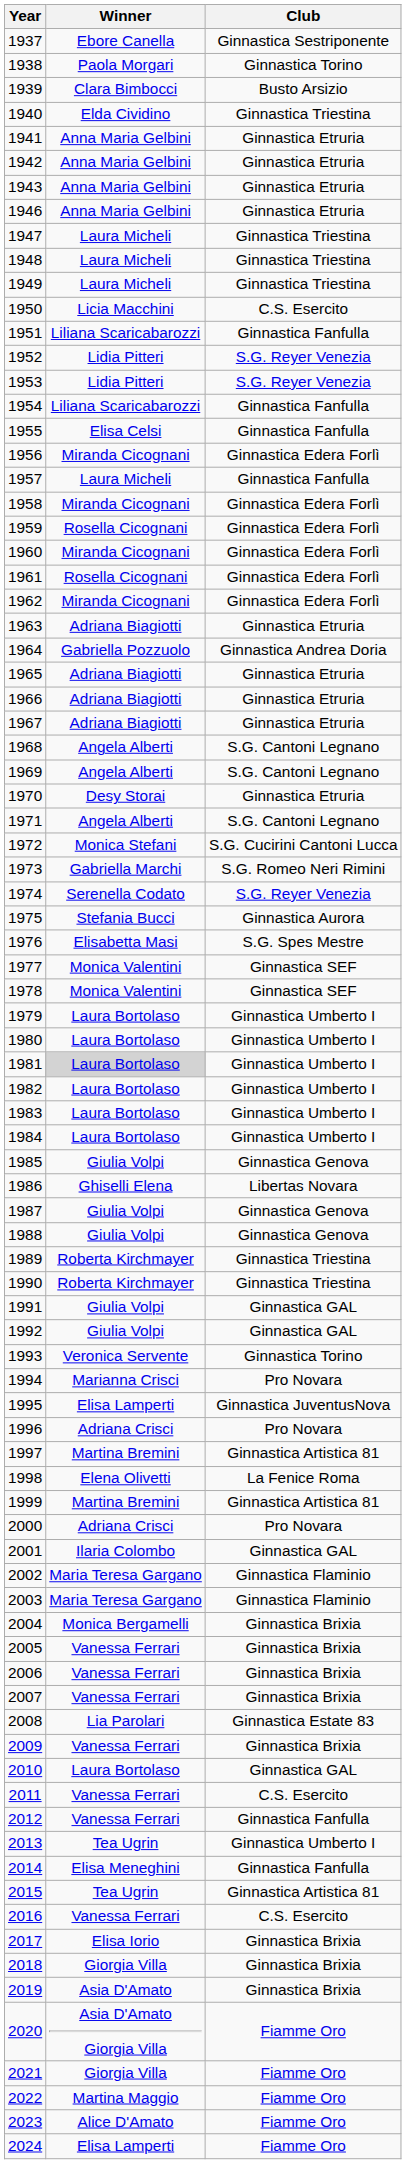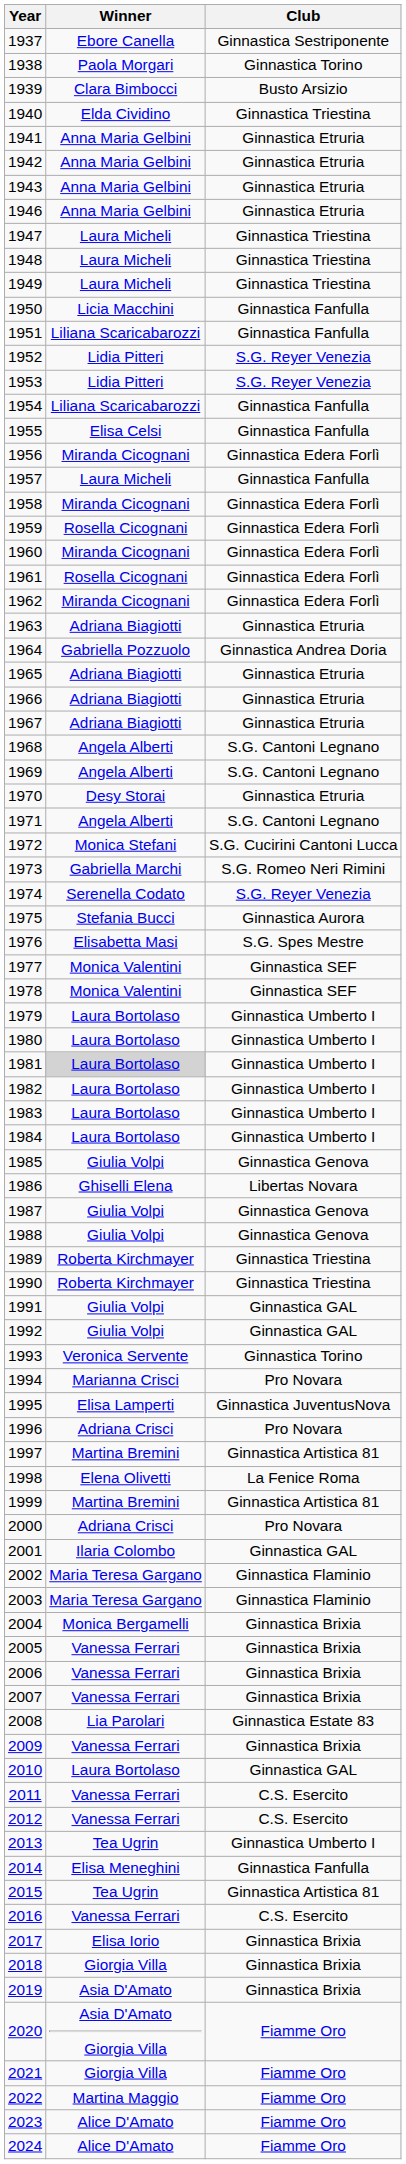1950 | Club: C.S. Esercito -> Ginnastica Fanfulla
2012 | Club: Ginnastica Fanfulla -> C.S. Esercito
2024 | Winner: Elisa Lamperti -> Alice D'Amato
